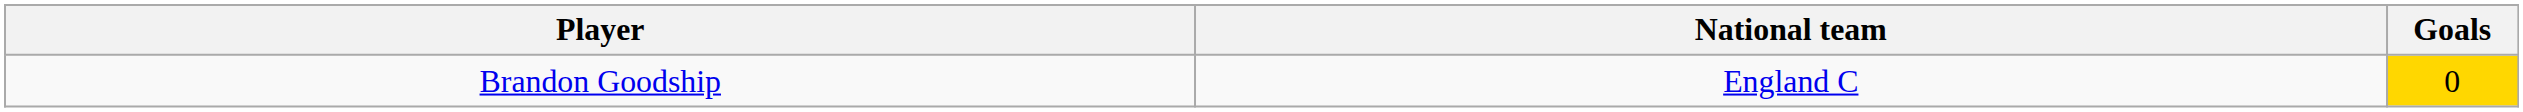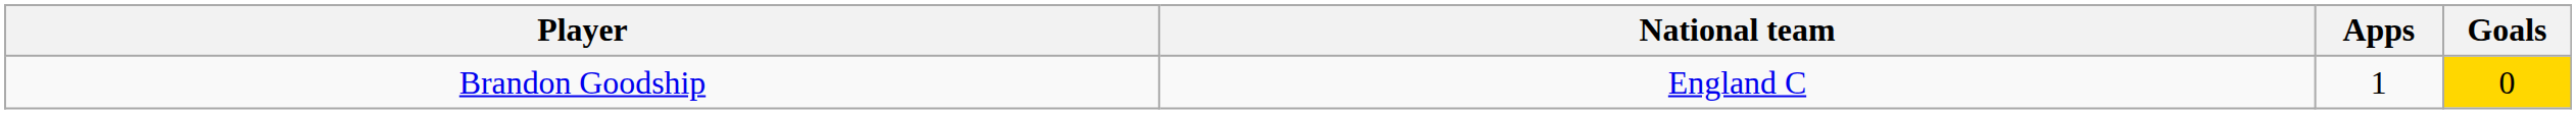+ column: Apps | 1
